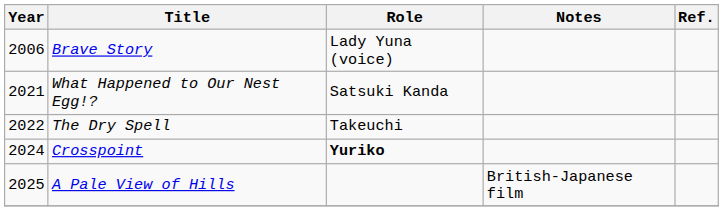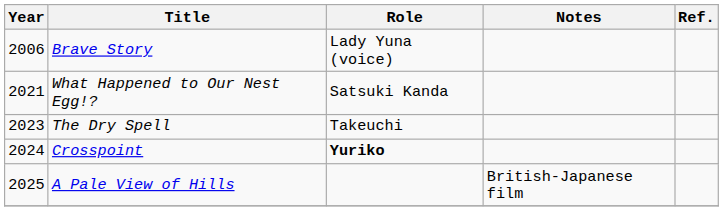The Dry Spell | Year: 2022 -> 2023
